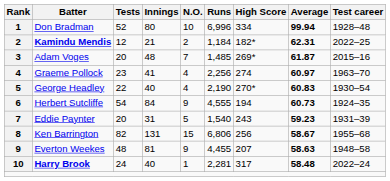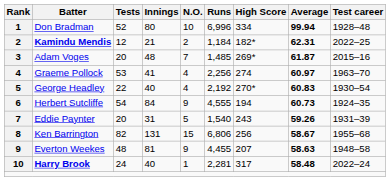Graeme Pollock | Tests: 23 -> 53
George Headley | Runs: 2,190 -> 2,192
Eddie Paynter | Average: 59.23 -> 59.26
